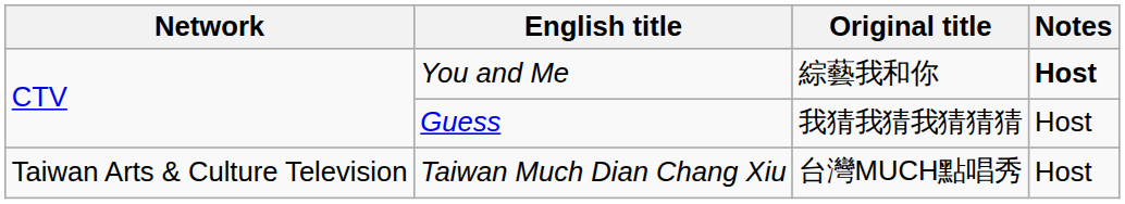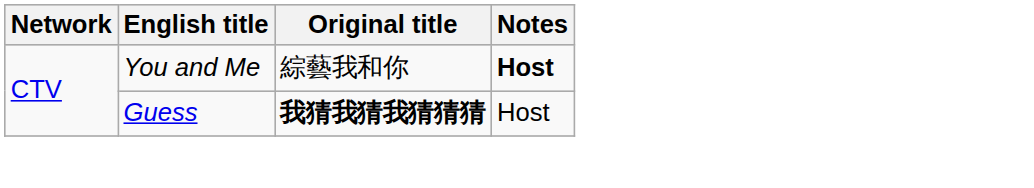Guess | Original title: normal -> bold
- row: Taiwan Arts & Culture Television | Taiwan Much Dian Chang Xiu | 台灣MUCH點唱秀 | Host
